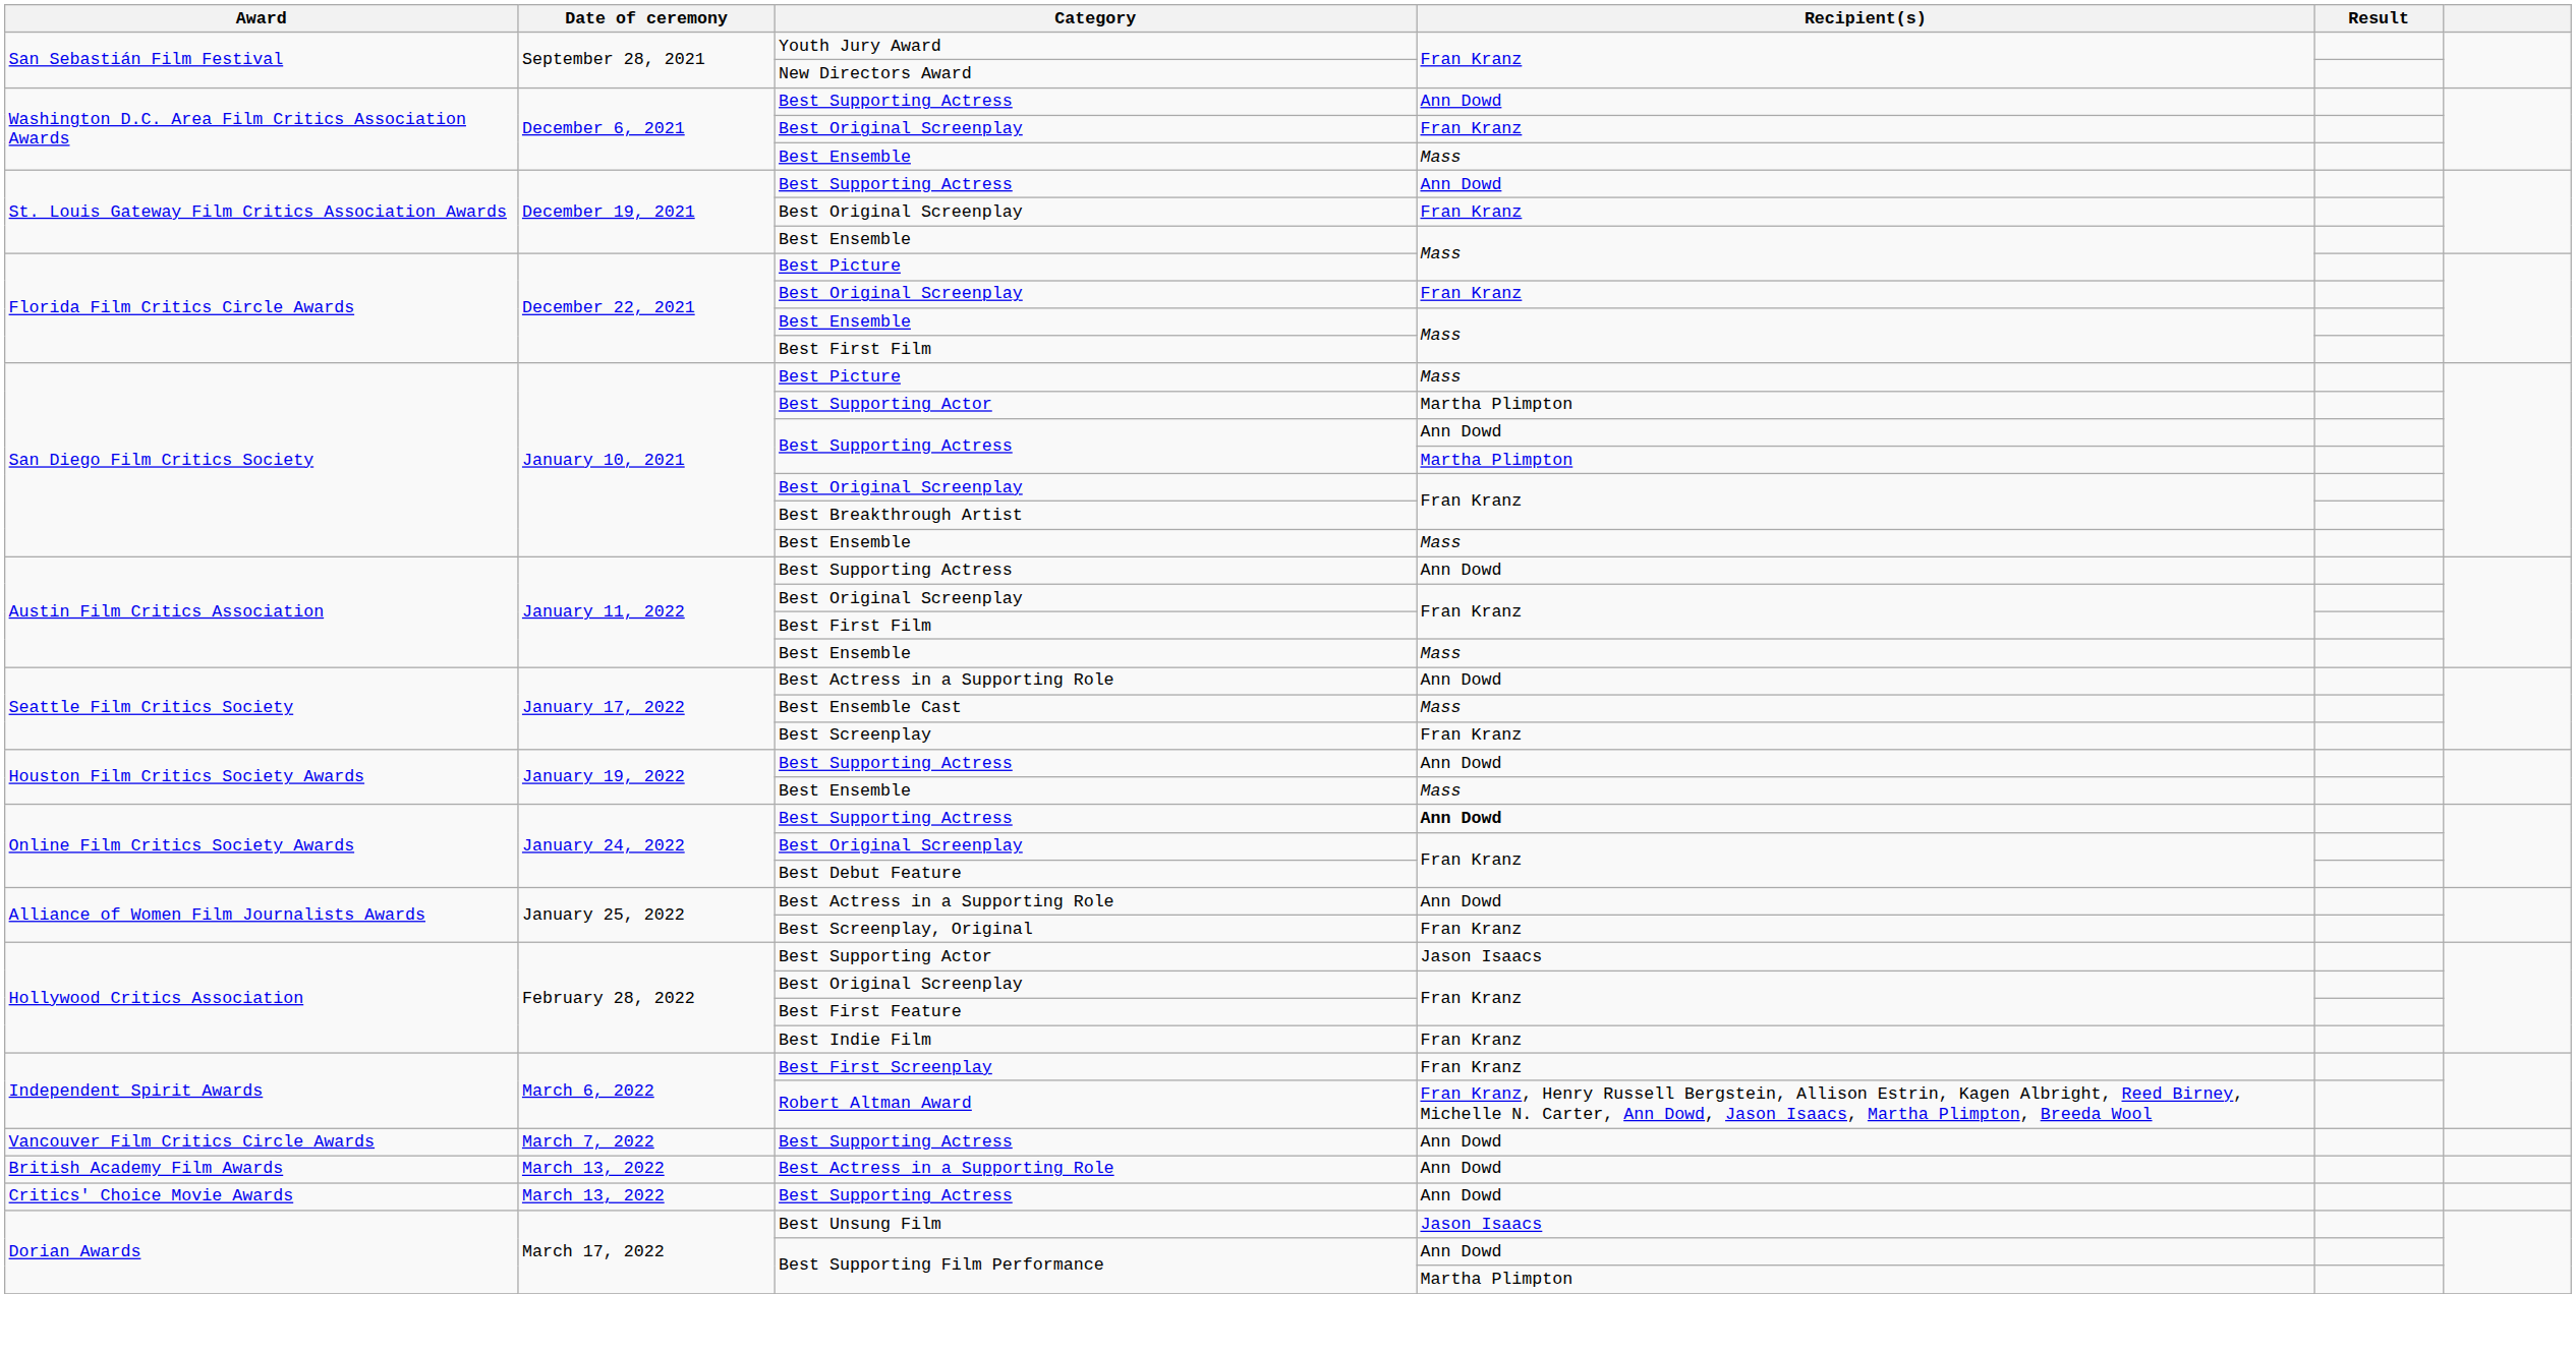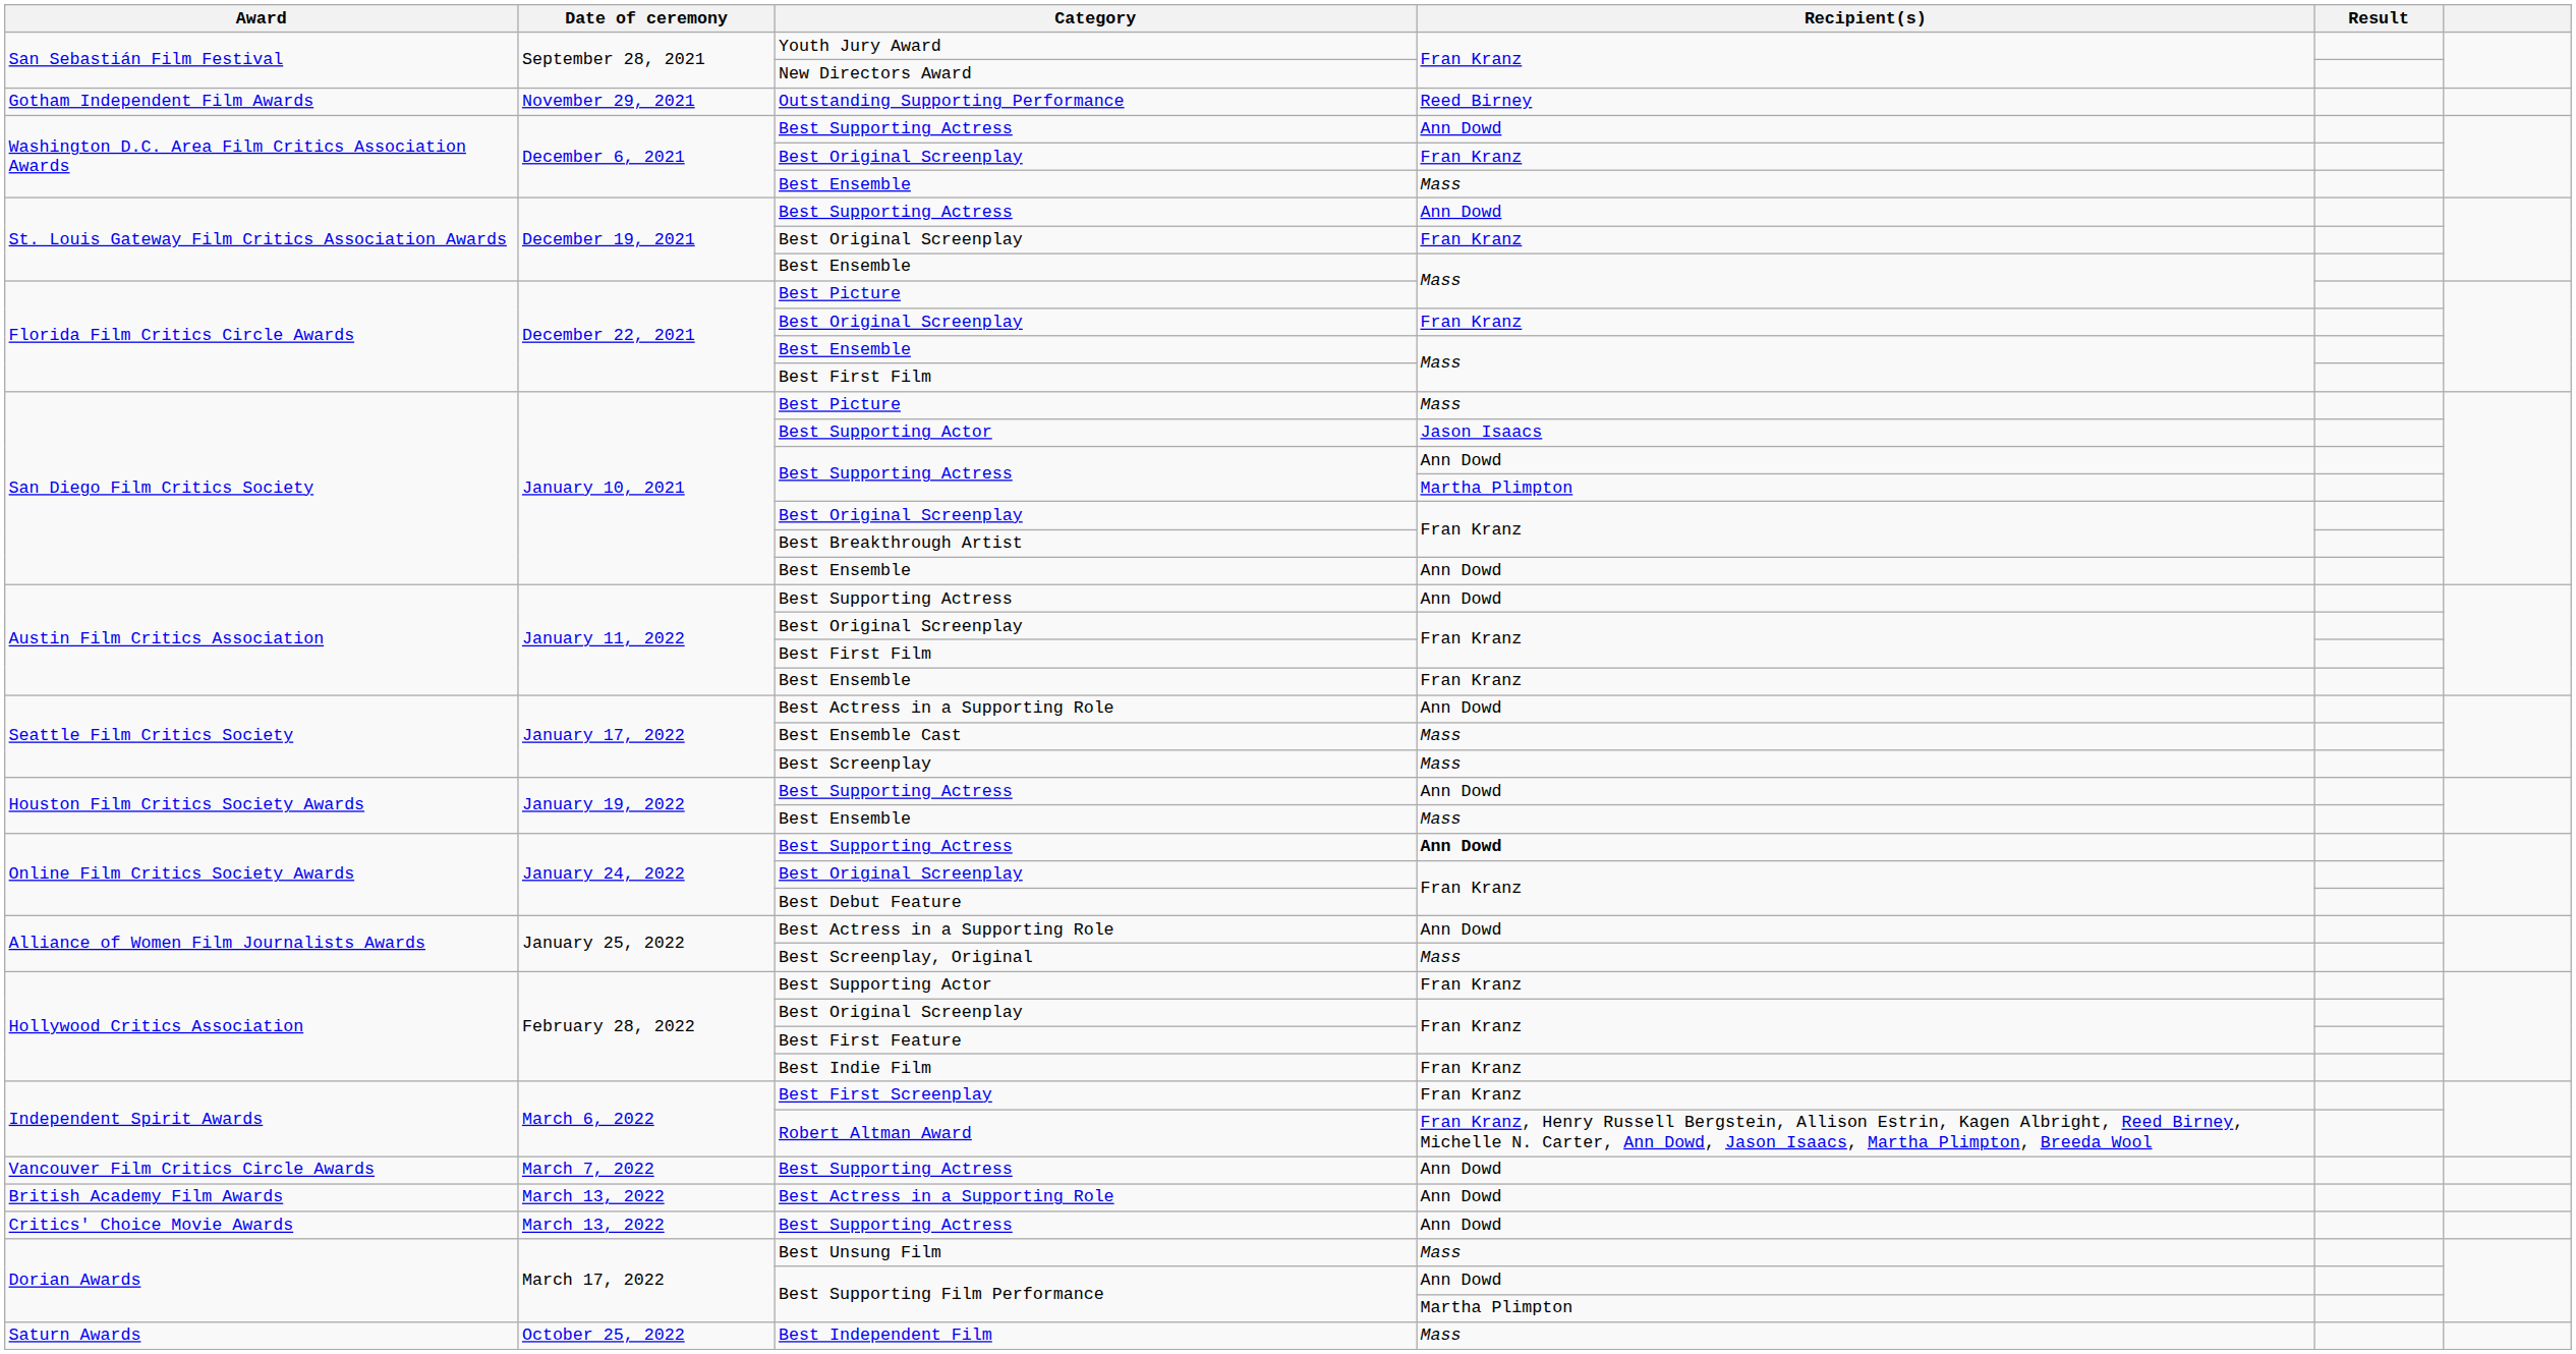+ row: Gotham Independent Film Awards | November 29, 2021 | Outstanding Supporting Performance | Reed Birney
San Diego Film Critics Society / Best Supporting Actor | Recipient(s): Martha Plimpton -> Jason Isaacs
San Diego Film Critics Society / Best Ensemble | Recipient(s): Mass -> Ann Dowd
Austin Film Critics Association / Best Ensemble | Recipient(s): Mass -> Fran Kranz
Best Screenplay | Recipient(s): Fran Kranz -> Mass
Best Screenplay, Original | Recipient(s): Fran Kranz -> Mass
Hollywood Critics Association / Best Supporting Actor | Recipient(s): Jason Isaacs -> Fran Kranz
Best Unsung Film | Recipient(s): Jason Isaacs -> Mass
+ row: Saturn Awards | October 25, 2022 | Best Independent Film | Mass
